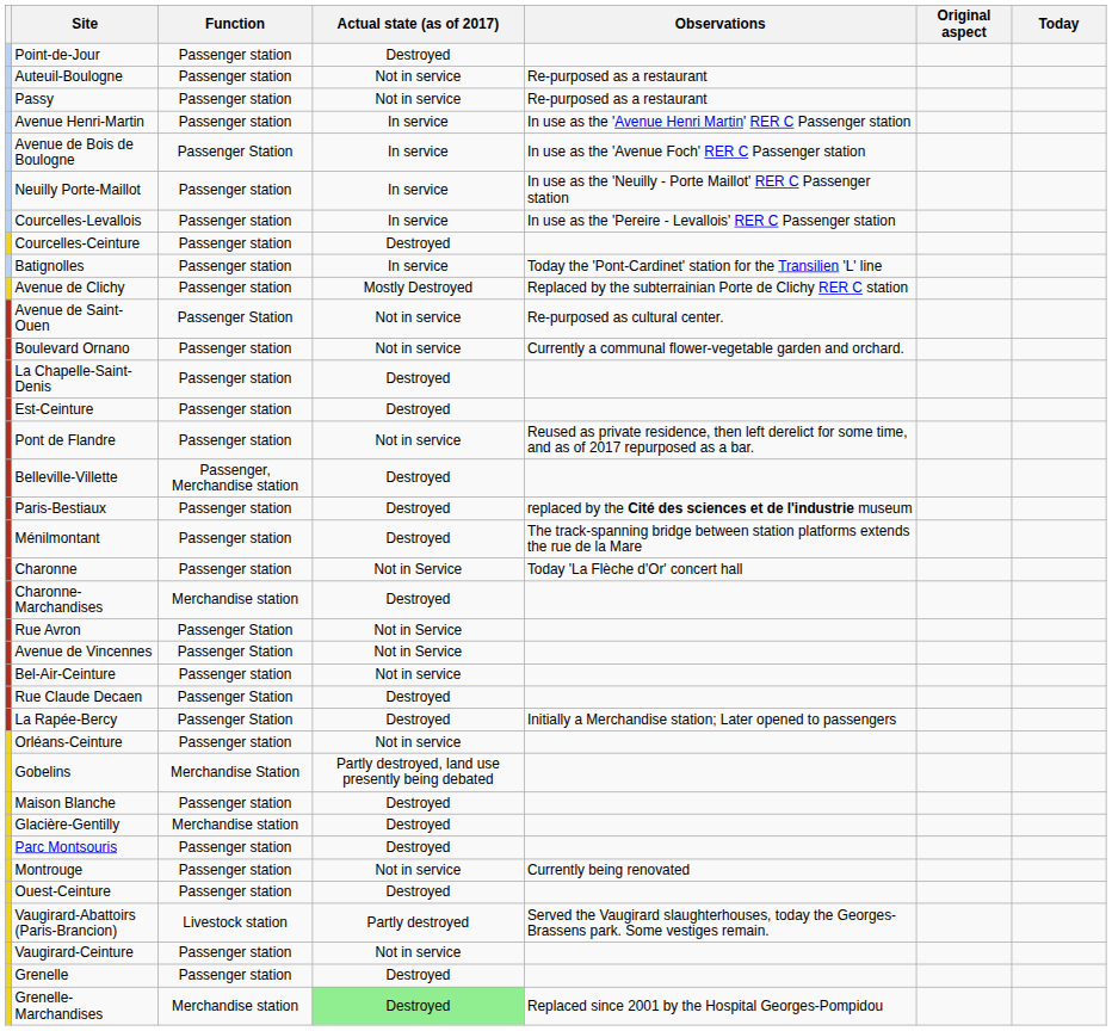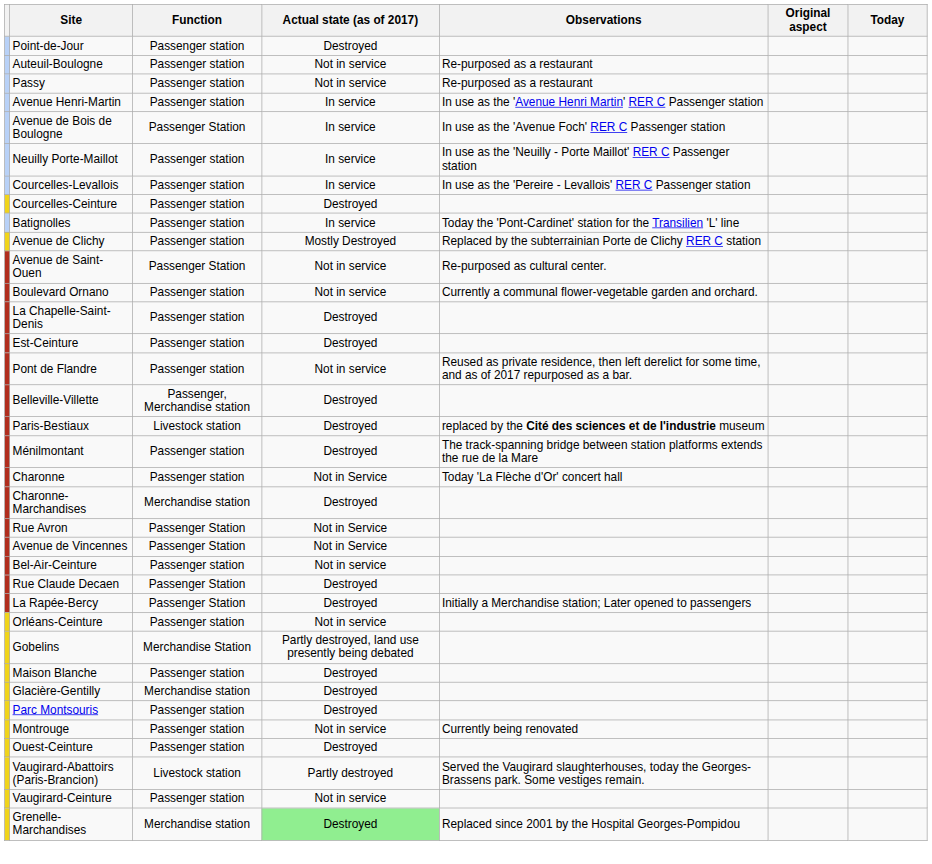Paris-Bestiaux | Function: Passenger station -> Livestock station
- row: Grenelle | Passenger station | Destroyed
